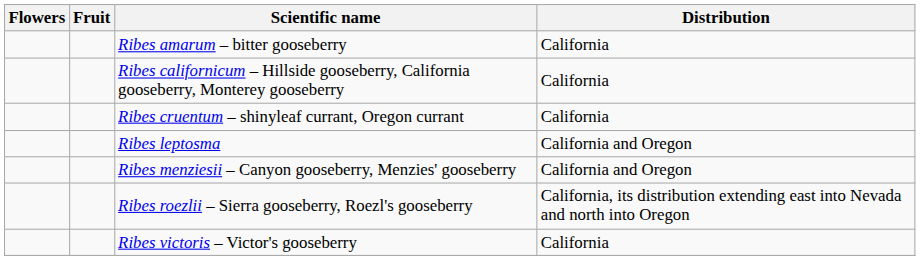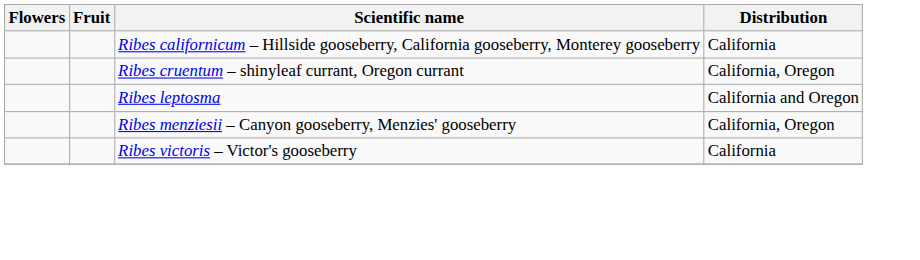- row: Ribes amarum – bitter gooseberry | California
Ribes cruentum – shinyleaf currant, Oregon currant | Distribution: California -> California, Oregon
Ribes menziesii – Canyon gooseberry, Menzies' gooseberry | Distribution: California and Oregon -> California, Oregon
- row: Ribes roezlii – Sierra gooseberry, Roezl's gooseberry | California, its distribution extending east into Nevada and north into Oregon
